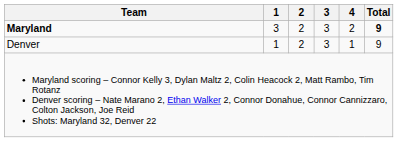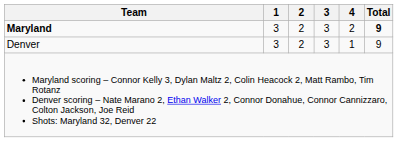Denver | 1: 1 -> 3
